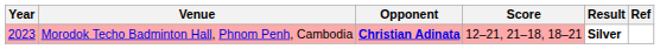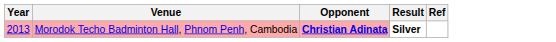- column: Score | 12–21, 21–18, 18–21
Morodok Techo Badminton Hall, Phnom Penh, Cambodia | Year: 2023 -> 2013
